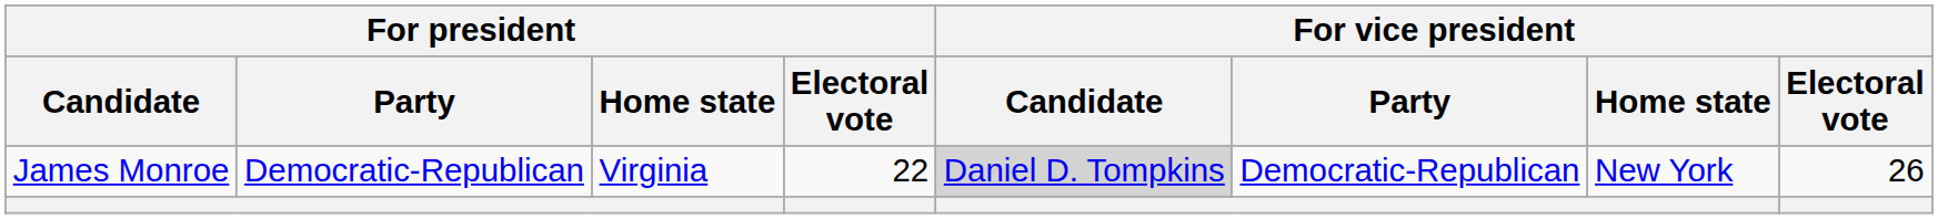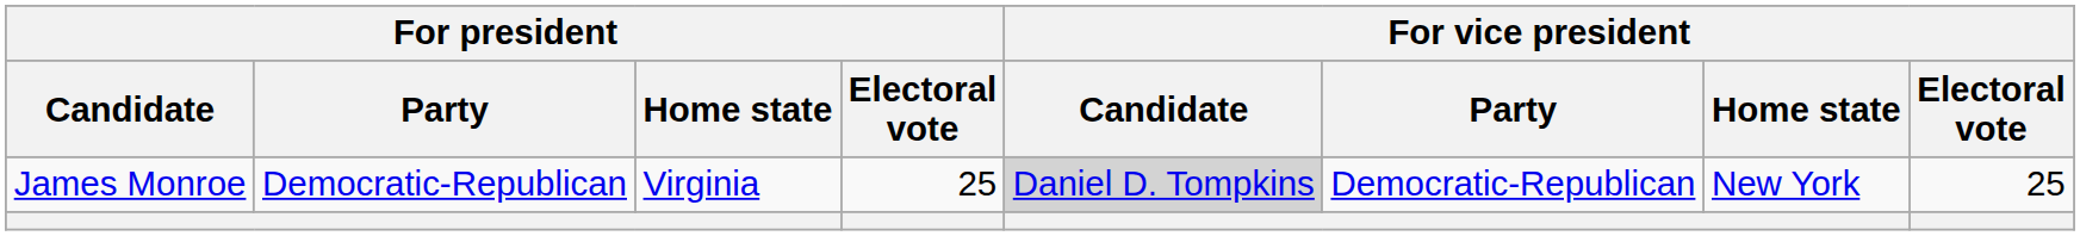James Monroe | For president / Electoral vote: 22 -> 25
James Monroe | For vice president / Electoral vote: 26 -> 25
